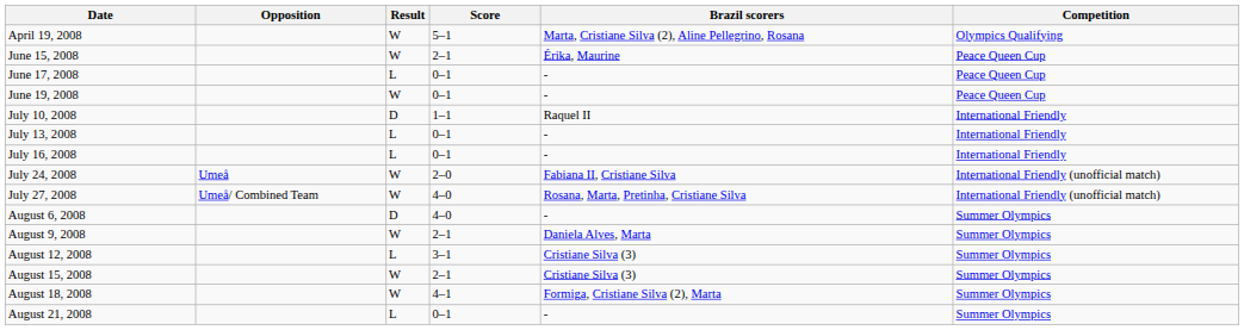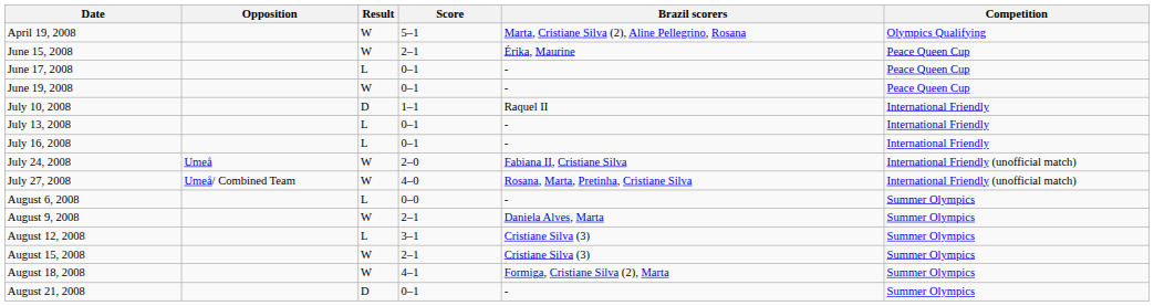August 6, 2008 | Result: D -> L
August 6, 2008 | Score: 4–0 -> 0–0
August 21, 2008 | Result: L -> D
